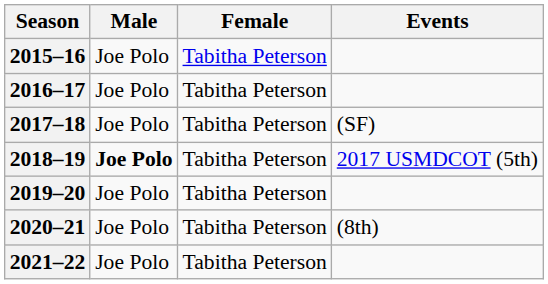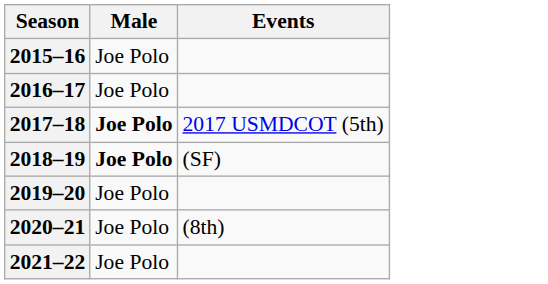- column: Female | Tabitha Peterson | Tabitha Peterson | Tabitha Peterson | Tabitha Peterson | Tabitha Peterson | Tabitha Peterson | Tabitha Peterson
2017–18 | Male: normal -> bold
2017–18 | Events: (SF) -> 2017 USMDCOT (5th)
2018–19 | Events: 2017 USMDCOT (5th) -> (SF)
